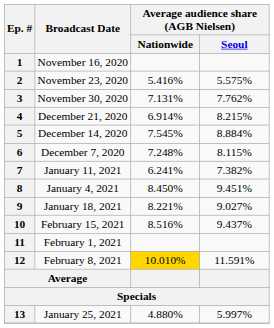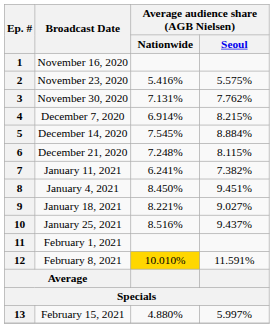4 | Broadcast Date: December 21, 2020 -> December 7, 2020
6 | Broadcast Date: December 7, 2020 -> December 21, 2020
10 | Broadcast Date: February 15, 2021 -> January 25, 2021
13 | Broadcast Date: January 25, 2021 -> February 15, 2021
